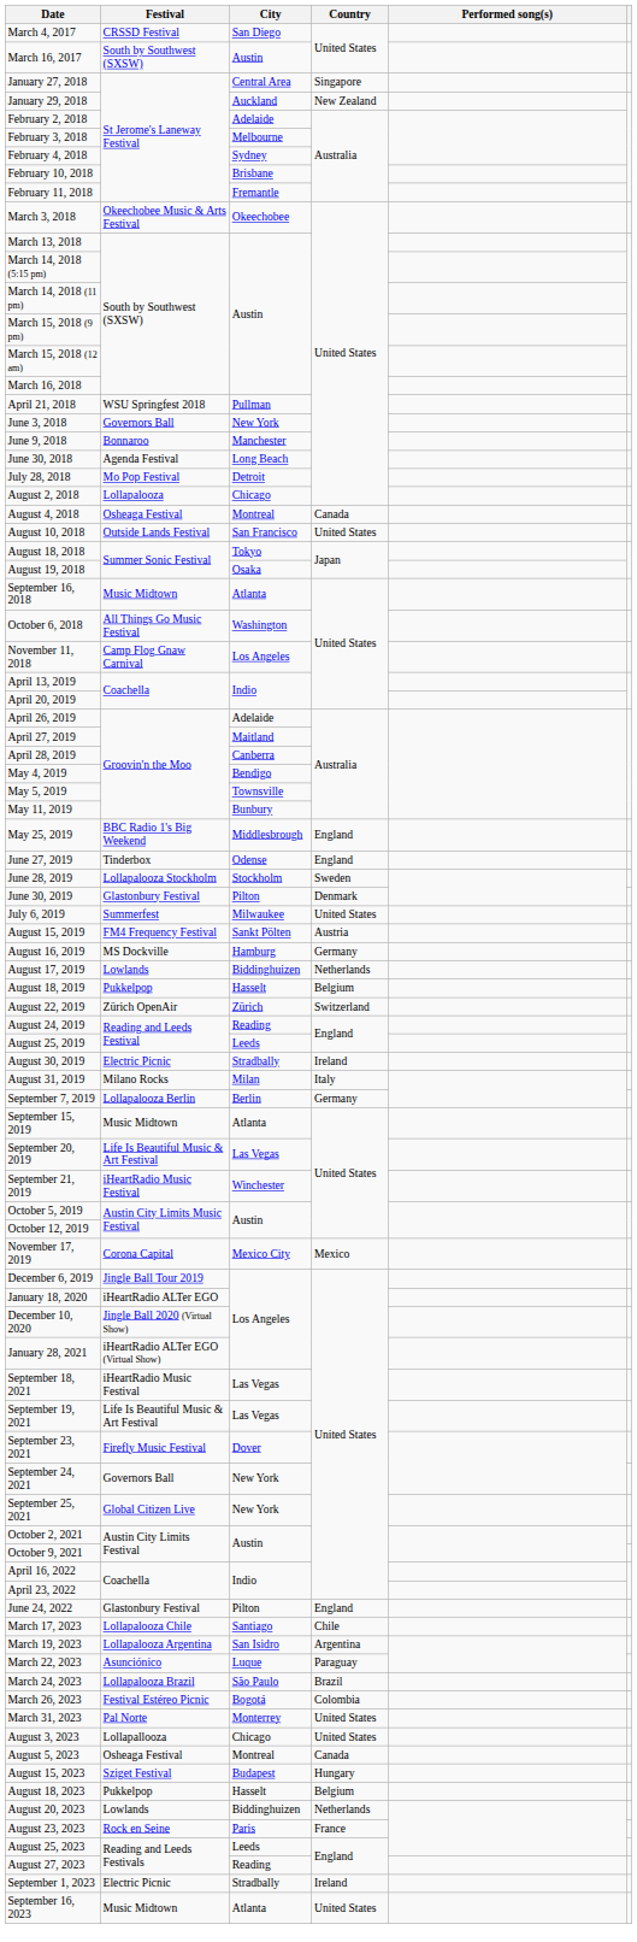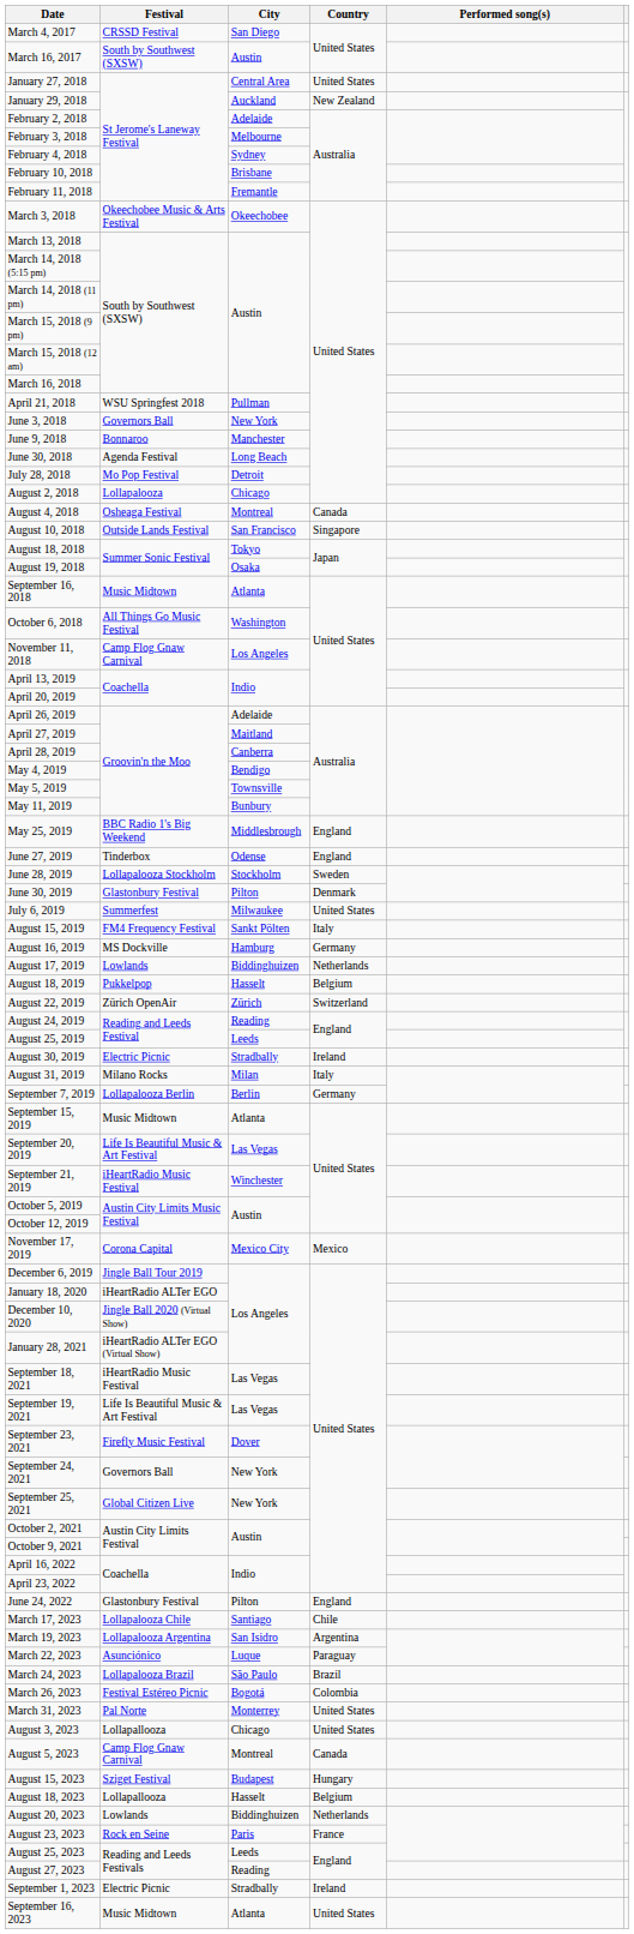January 27, 2018 | Country: Singapore -> United States
August 10, 2018 | Country: United States -> Singapore
August 15, 2019 | Country: Austria -> Italy
August 5, 2023 | Festival: Osheaga Festival -> Camp Flog Gnaw Carnival
August 18, 2023 | Festival: Pukkelpop -> Lollapallooza
